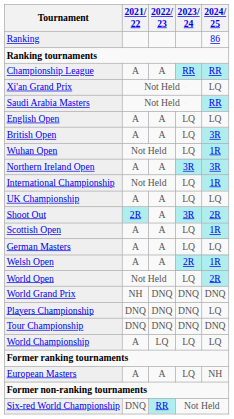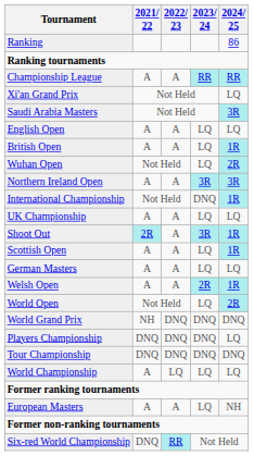Saudi Arabia Masters | 2024/ 25: RR -> 3R
British Open | 2024/ 25: 3R -> 1R
Wuhan Open | 2024/ 25: 1R -> 2R
International Championship | 2023/ 24: LQ -> DNQ
Shoot Out | 2024/ 25: 2R -> 1R
